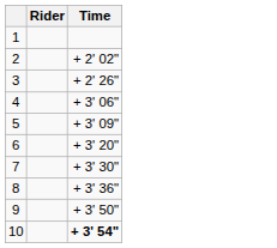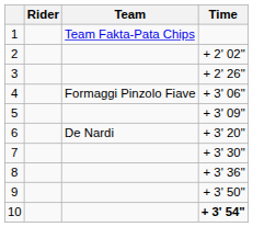+ column: Team | Team Fakta-Pata Chips | Formaggi Pinzolo Fiave | De Nardi
